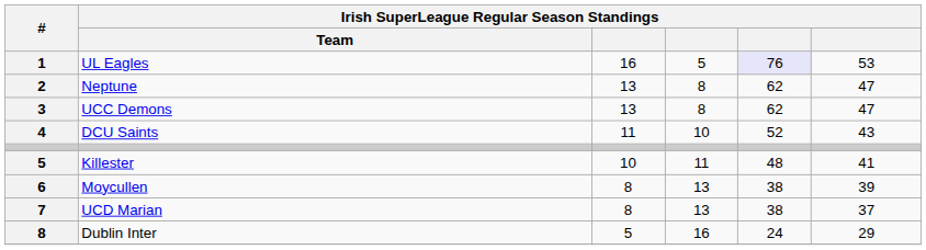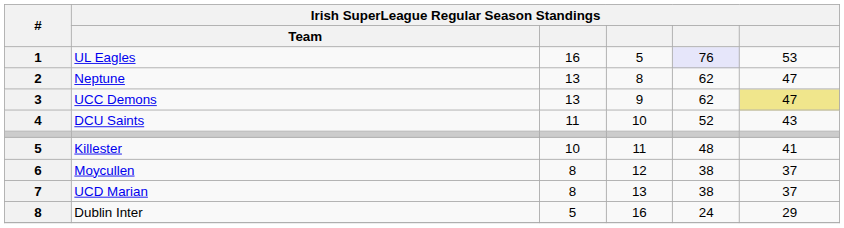UCC Demons | column 4: 8 -> 9
UCC Demons | column 6: no background -> khaki background
Moycullen | column 4: 13 -> 12
Moycullen | column 6: 39 -> 37
